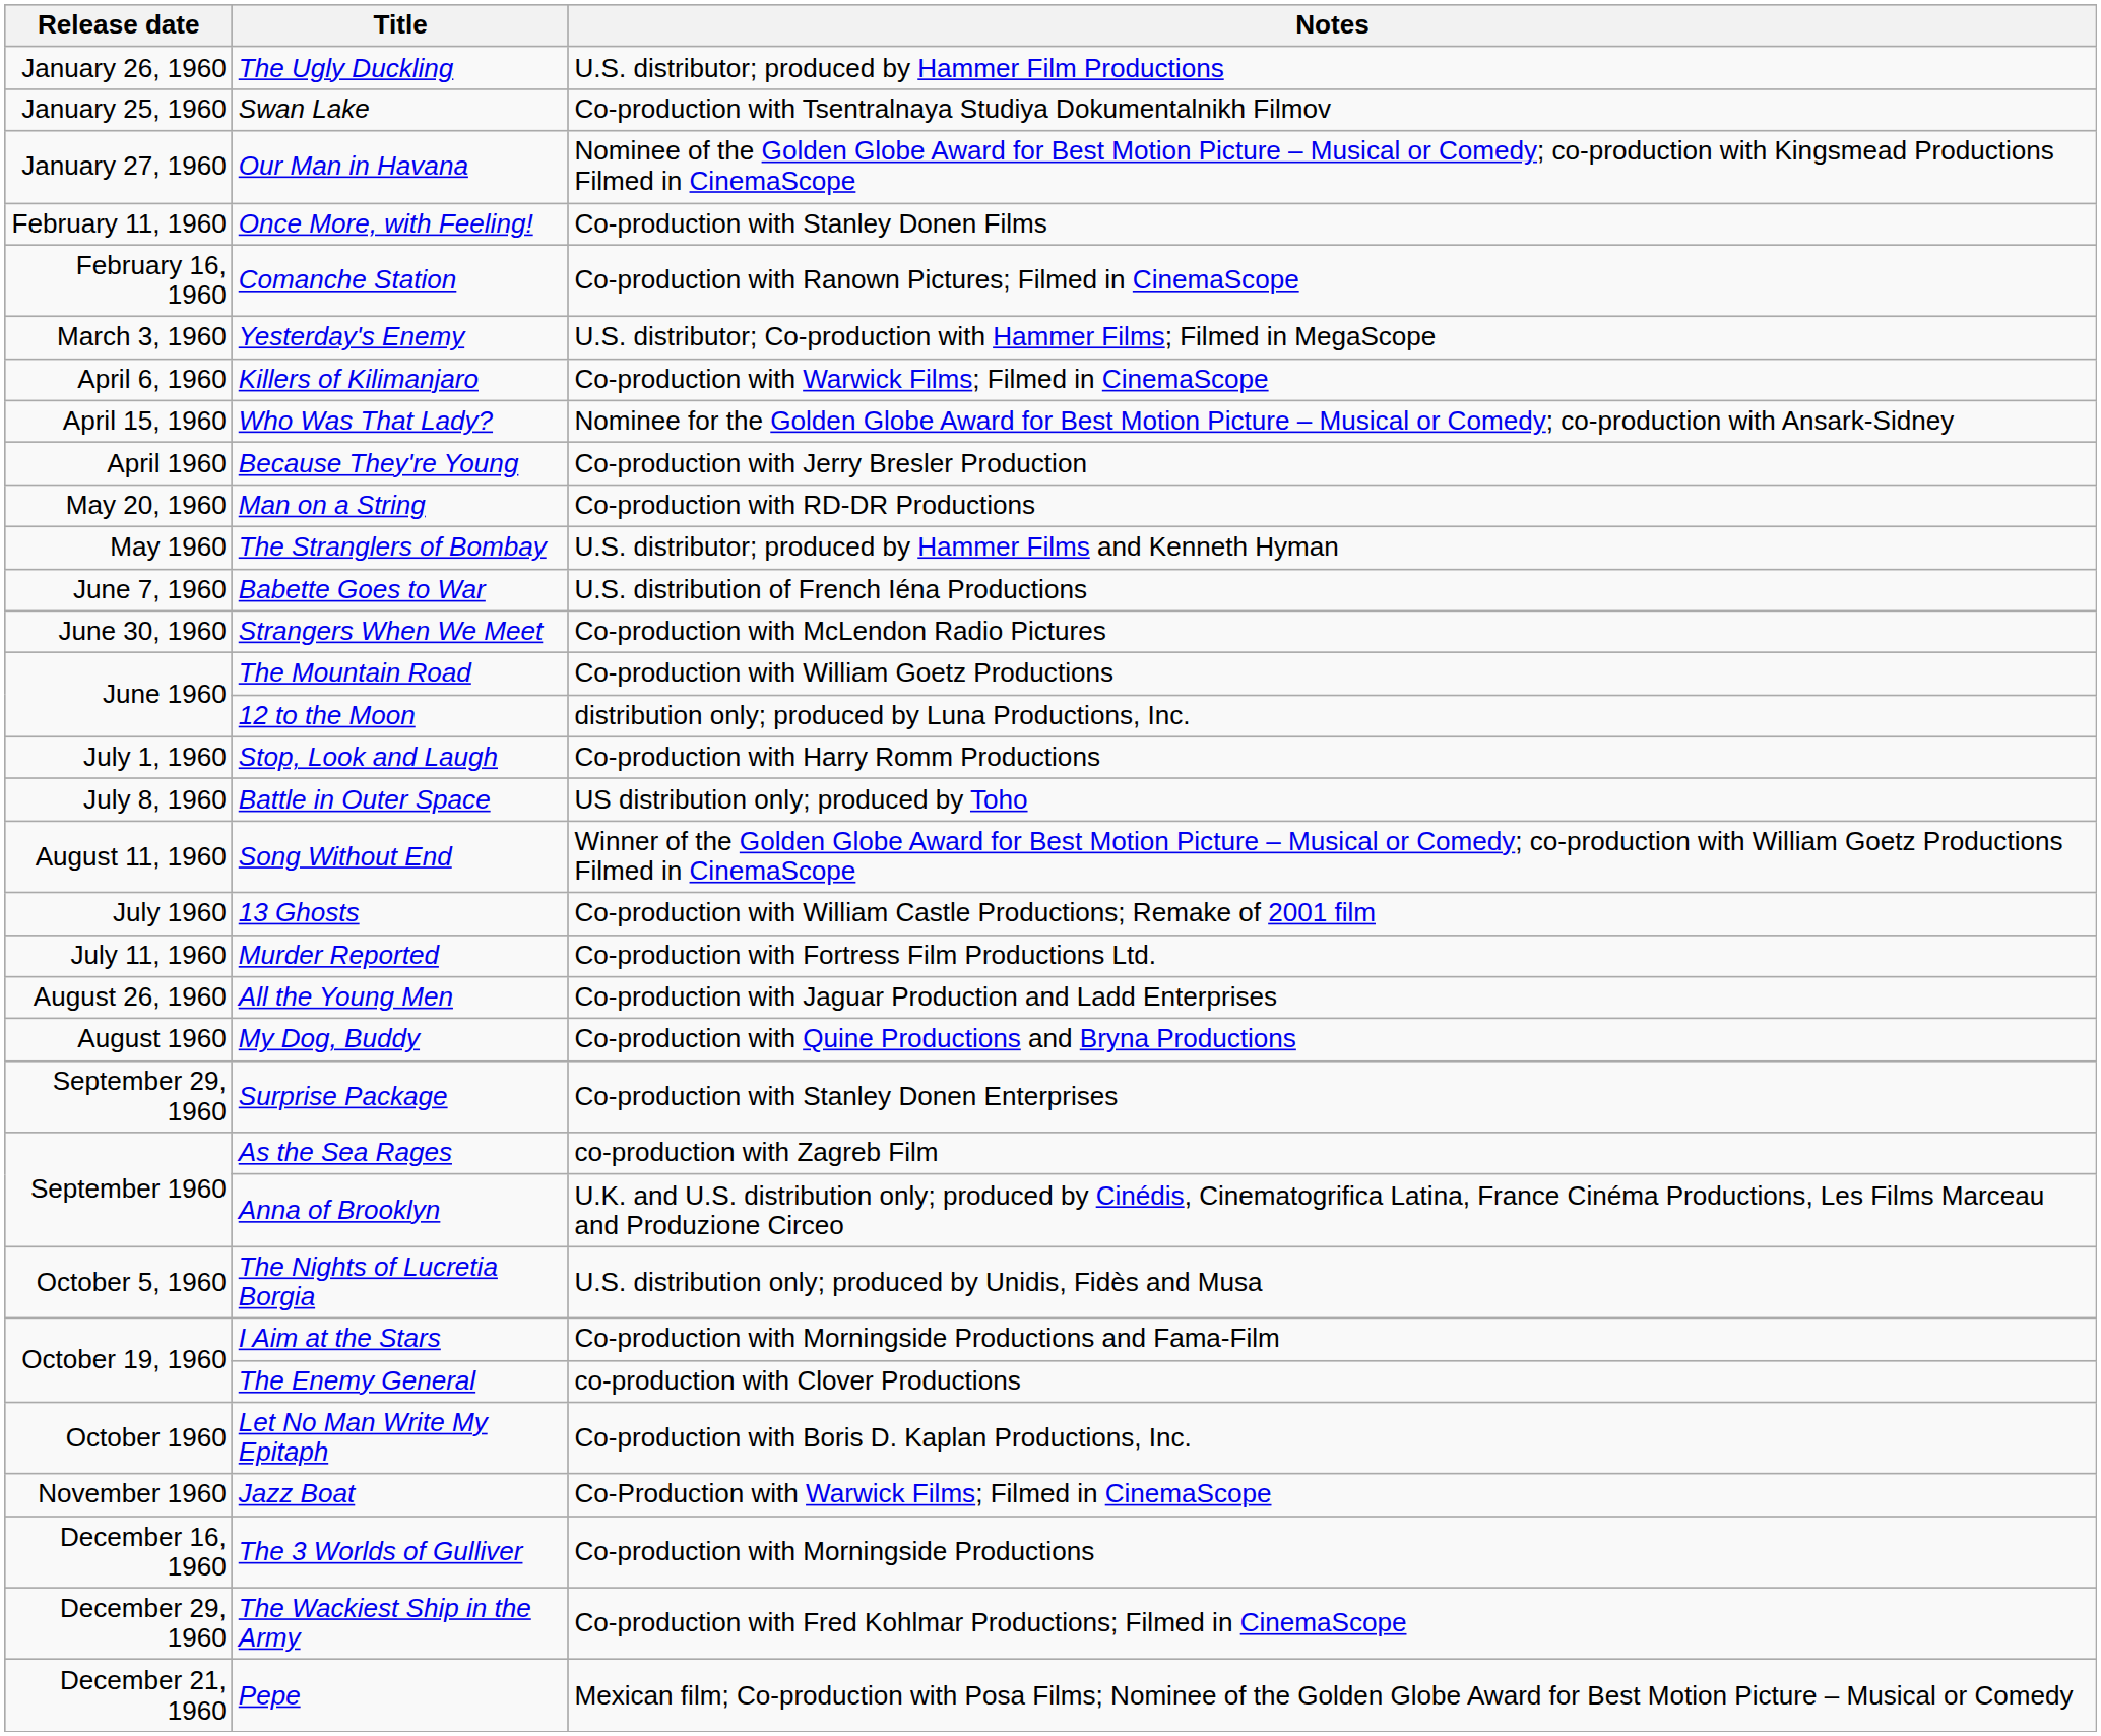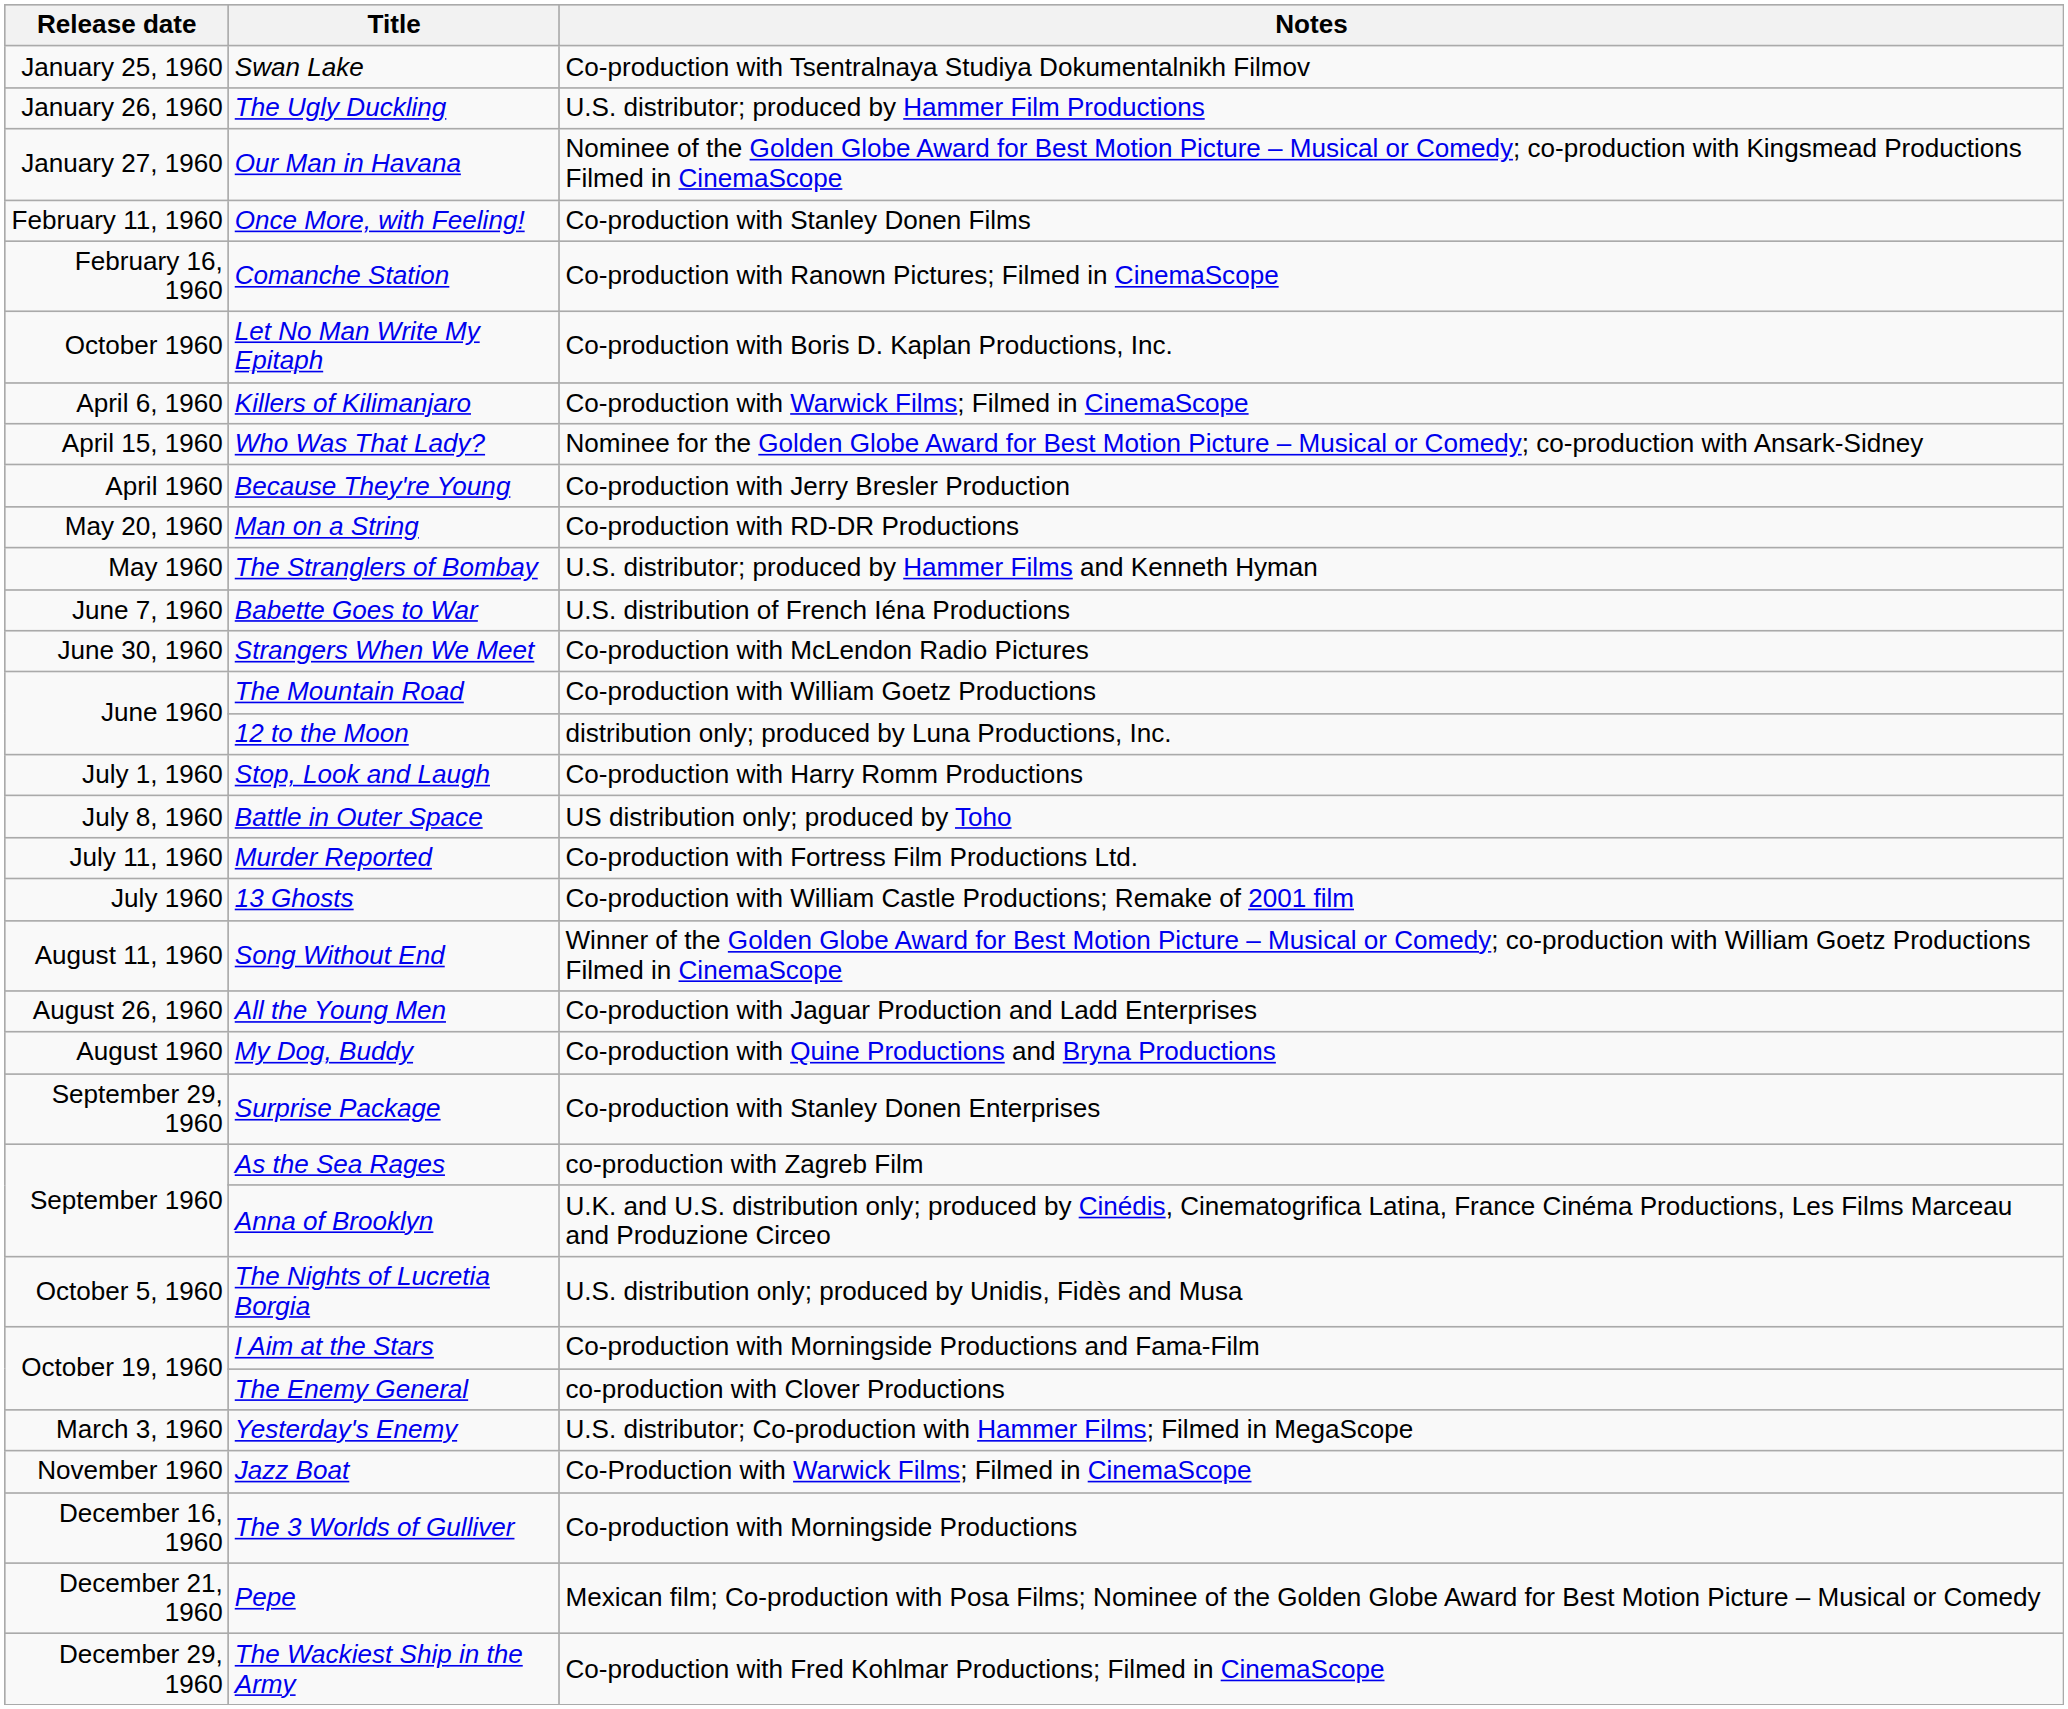rows swapped: Swan Lake <-> The Ugly Duckling
rows swapped: Yesterday's Enemy <-> Let No Man Write My Epitaph
rows swapped: Murder Reported <-> Song Without End
rows swapped: Pepe <-> The Wackiest Ship in the Army
